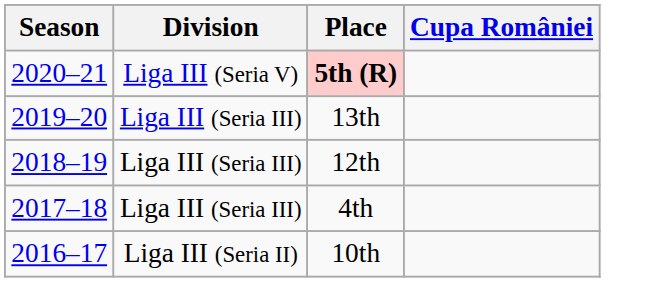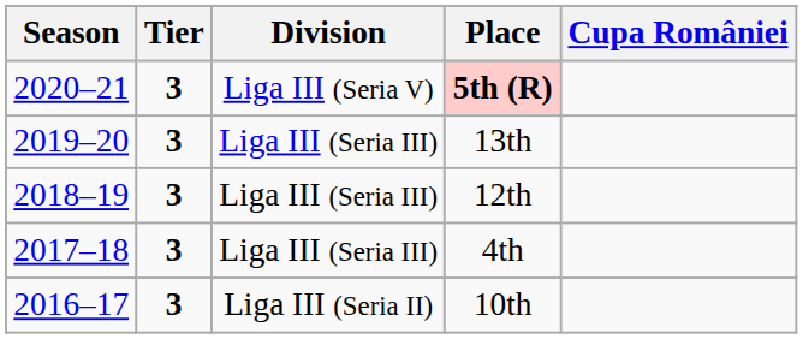+ column: Tier | 3 | 3 | 3 | 3 | 3
